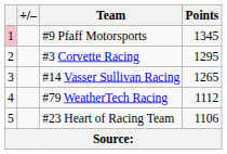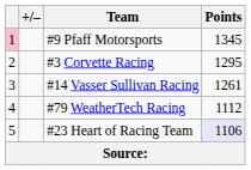#14 Vasser Sullivan Racing | Points: 1265 -> 1261
#23 Heart of Racing Team | Points: no background -> lavender background
